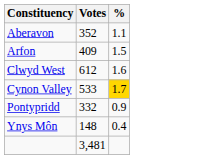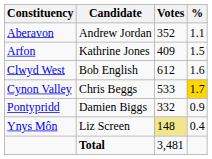+ column: Candidate | Andrew Jordan | Kathrine Jones | Bob English | Chris Beggs | Damien Biggs | Liz Screen | Total
Ynys Môn | Votes: no background -> khaki background
